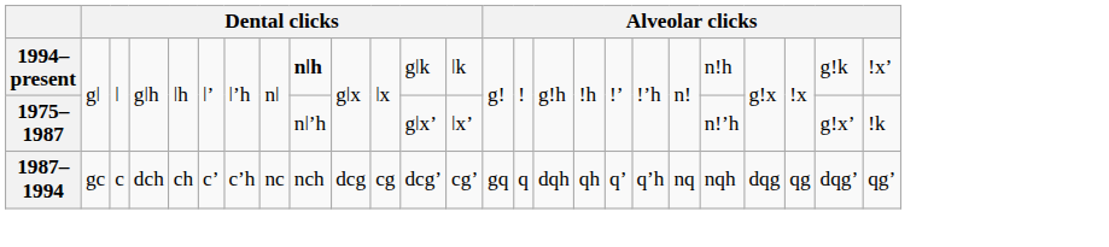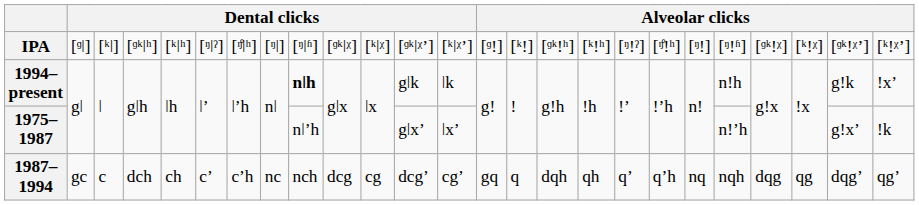+ row: IPA | [ᶢǀ] | [ᵏǀ] | [ᶢᵏǀʰ] | [ᵏǀʰ] | [ᵑǀˀ] | [ᵑ̊ǀʰ] | [ᵑǀ] | [ᵑǀʱ] | [ᶢᵏǀᵡ] | [ᵏǀᵡ] | [ᶢᵏǀᵡʼ] | [ᵏǀᵡʼ] | [ᶢǃ] | [ᵏǃ] | [ᶢᵏǃʰ] | [ᵏǃʰ] | [ᵑǃˀ] | [ᵑ̊ǃʰ] | [ᵑǃ] | [ᵑǃʱ] | [ᶢᵏǃᵡ] | [ᵏǃᵡ] | [ᶢᵏǃᵡʼ] | [ᵏǃᵡʼ]
